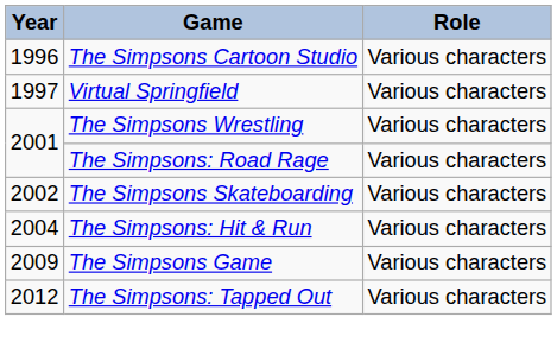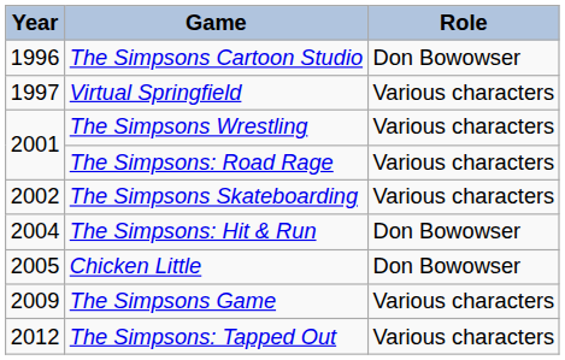The Simpsons Cartoon Studio | Role: Various characters -> Don Bowowser
The Simpsons: Hit & Run | Role: Various characters -> Don Bowowser
+ row: 2005 | Chicken Little | Don Bowowser
